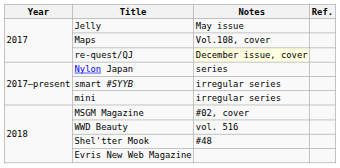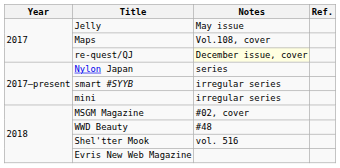WWD Beauty | Notes: vol. 516 -> #48
Shel'tter Mook | Notes: #48 -> vol. 516
